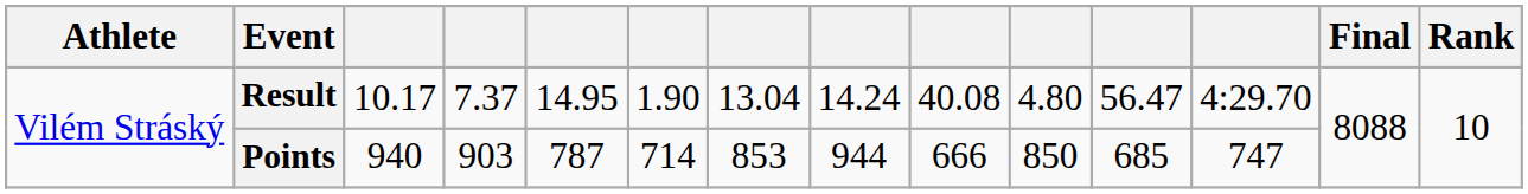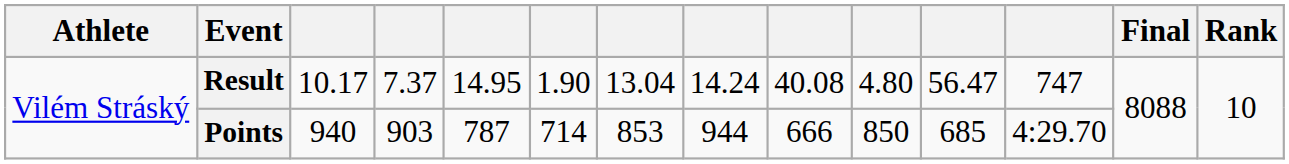Result | column 12: 4:29.70 -> 747
Points | column 12: 747 -> 4:29.70
